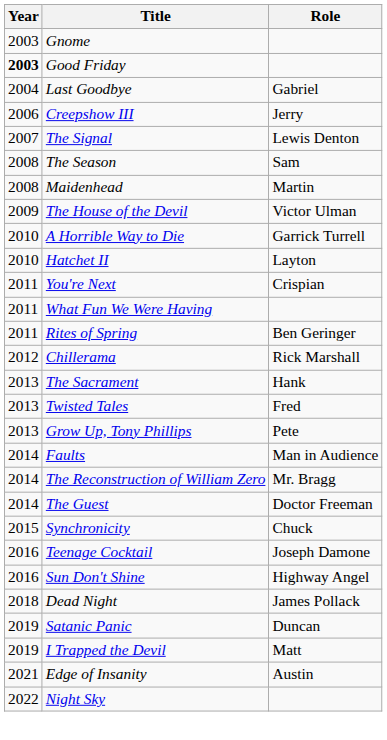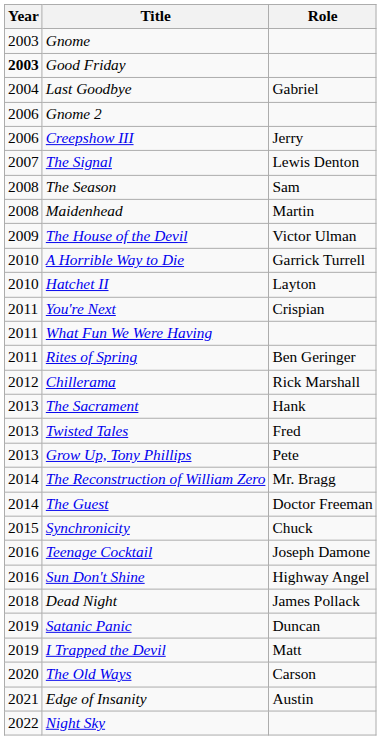+ row: 2006 | Gnome 2
- row: 2014 | Faults | Man in Audience
+ row: 2020 | The Old Ways | Carson
